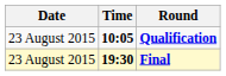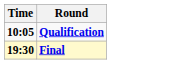- column: Date | 23 August 2015 | 23 August 2015
